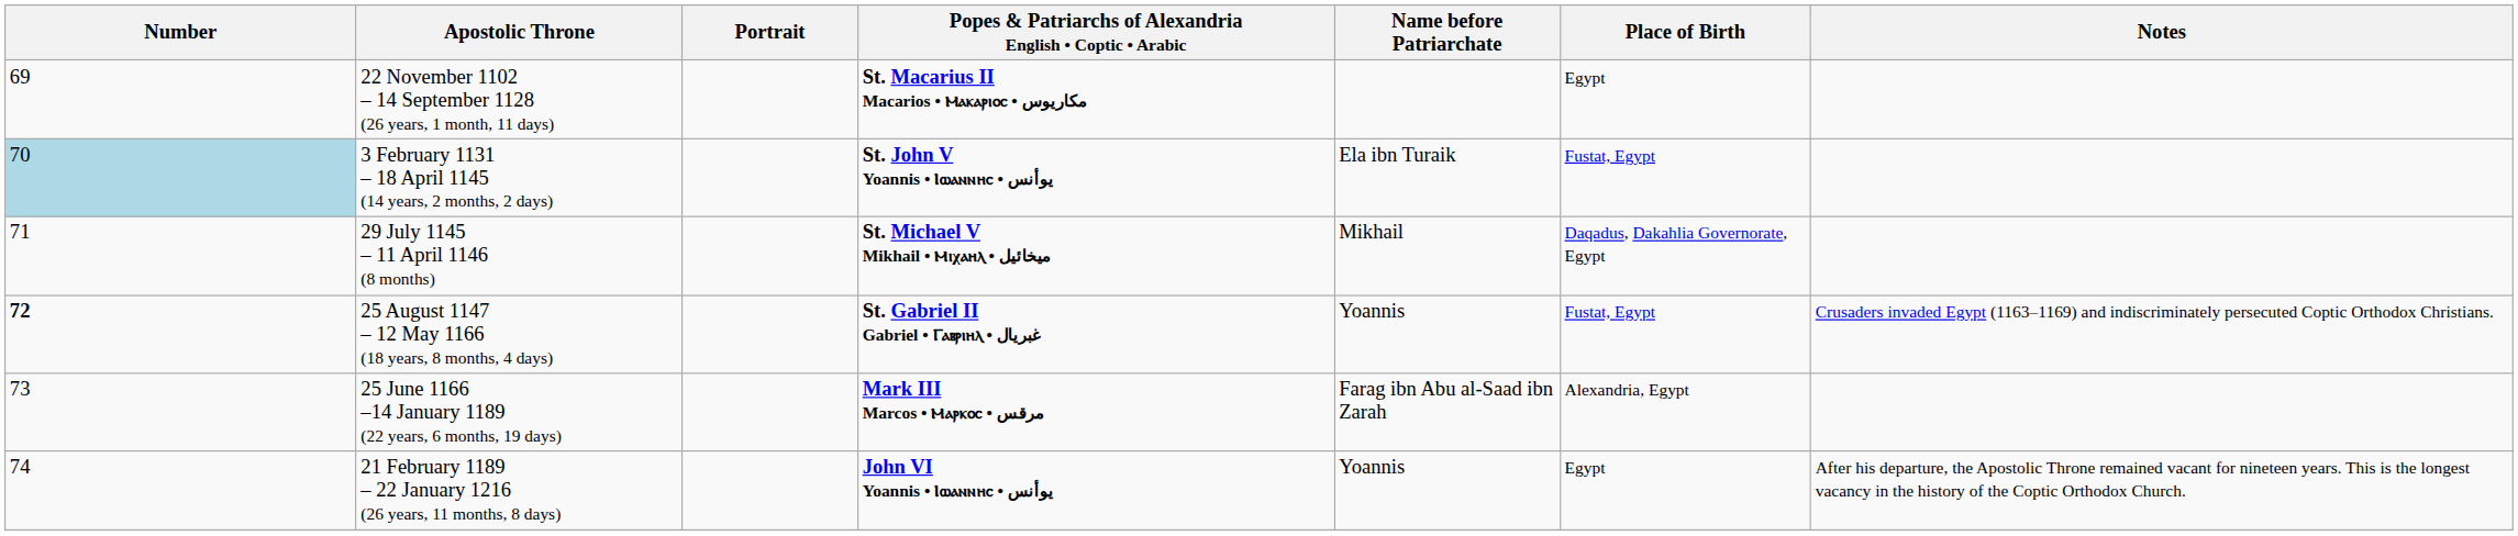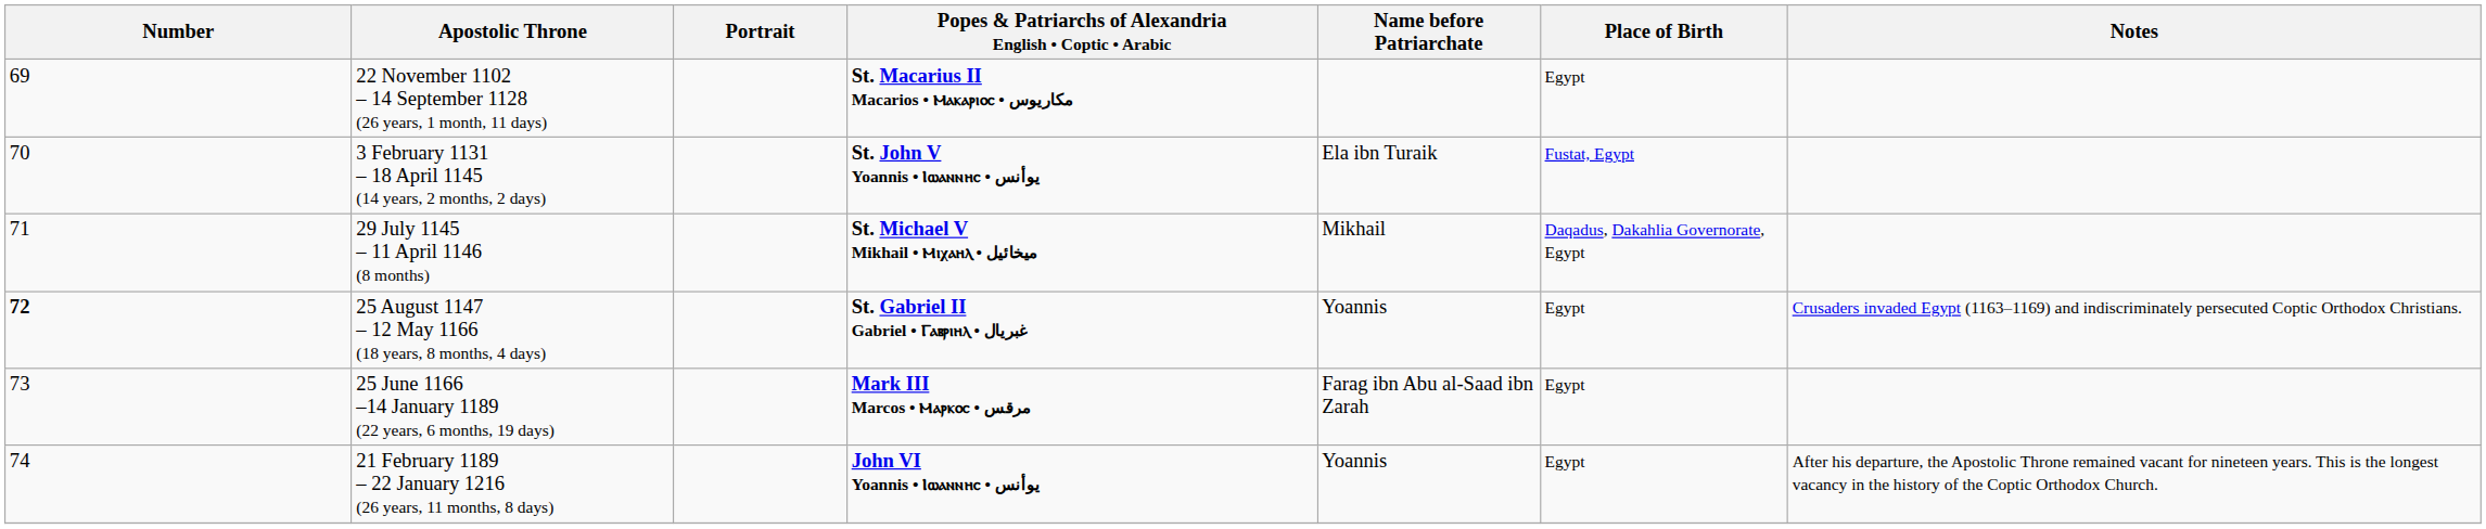3 February 1131 – 18 April 1145 (14 years, 2 months, 2 days) | Number: lightblue background -> no background
25 August 1147 – 12 May 1166 (18 years, 8 months, 4 days) | Place of Birth: Fustat, Egypt -> Egypt
25 June 1166 –14 January 1189 (22 years, 6 months, 19 days) | Place of Birth: Alexandria, Egypt -> Egypt
